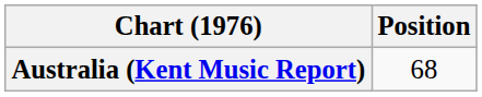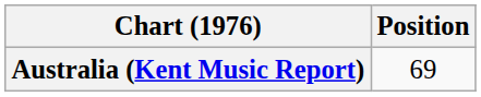Australia (Kent Music Report) | Position: 68 -> 69
